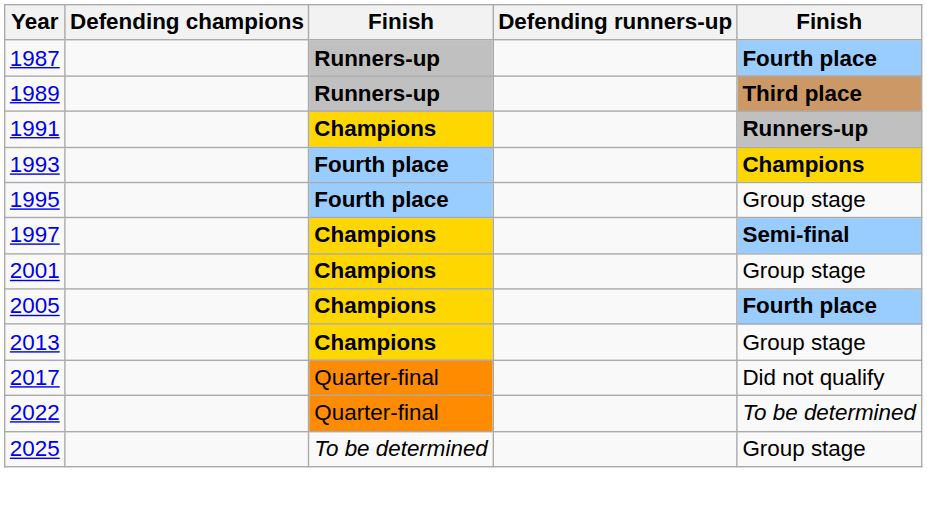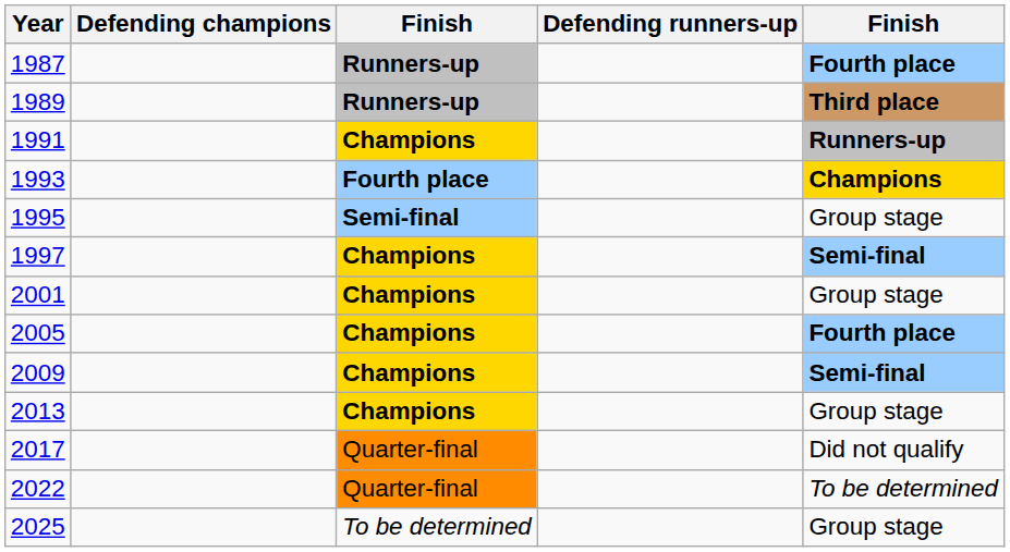1995 | column 3: Fourth place -> Semi-final
+ row: 2009 | Champions | Semi-final
